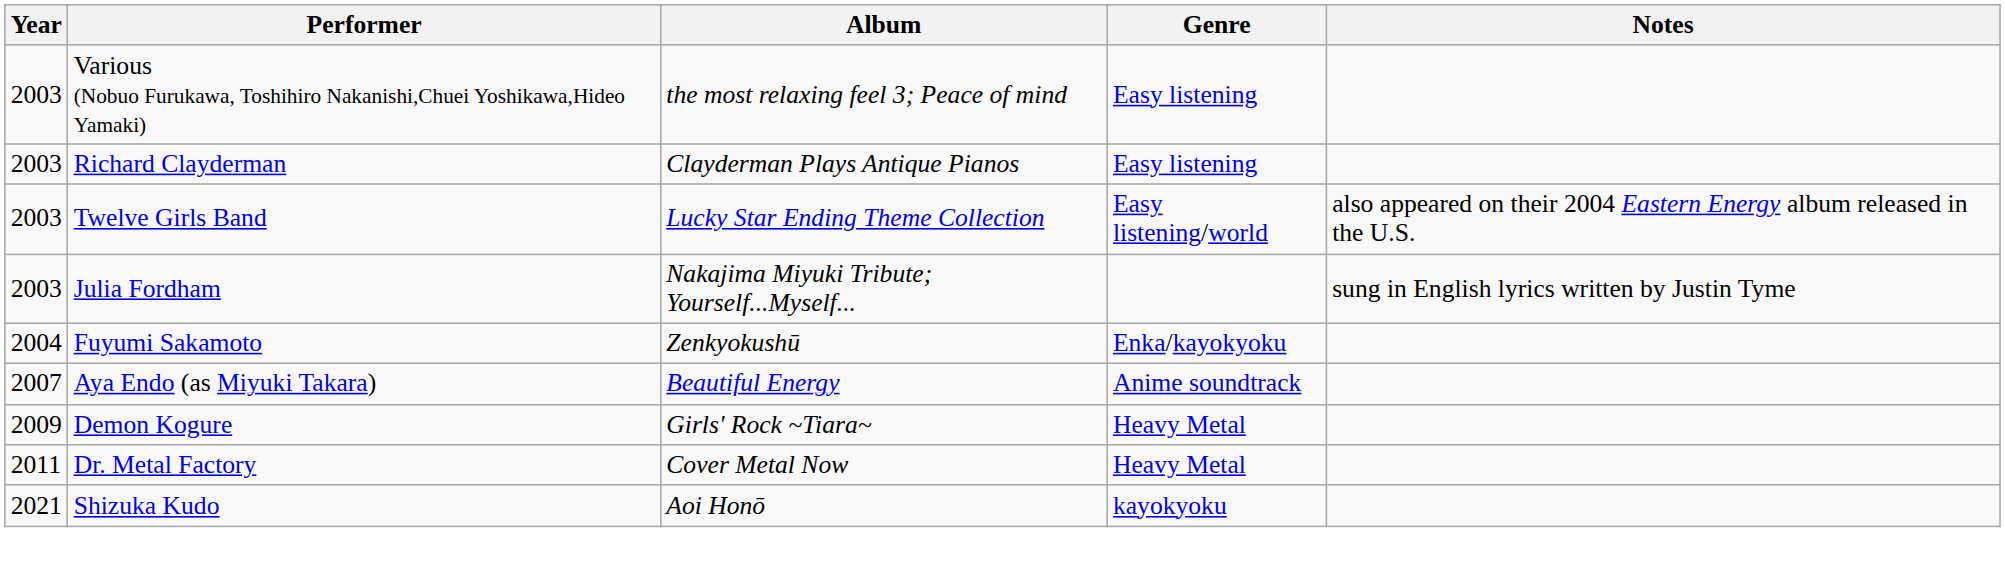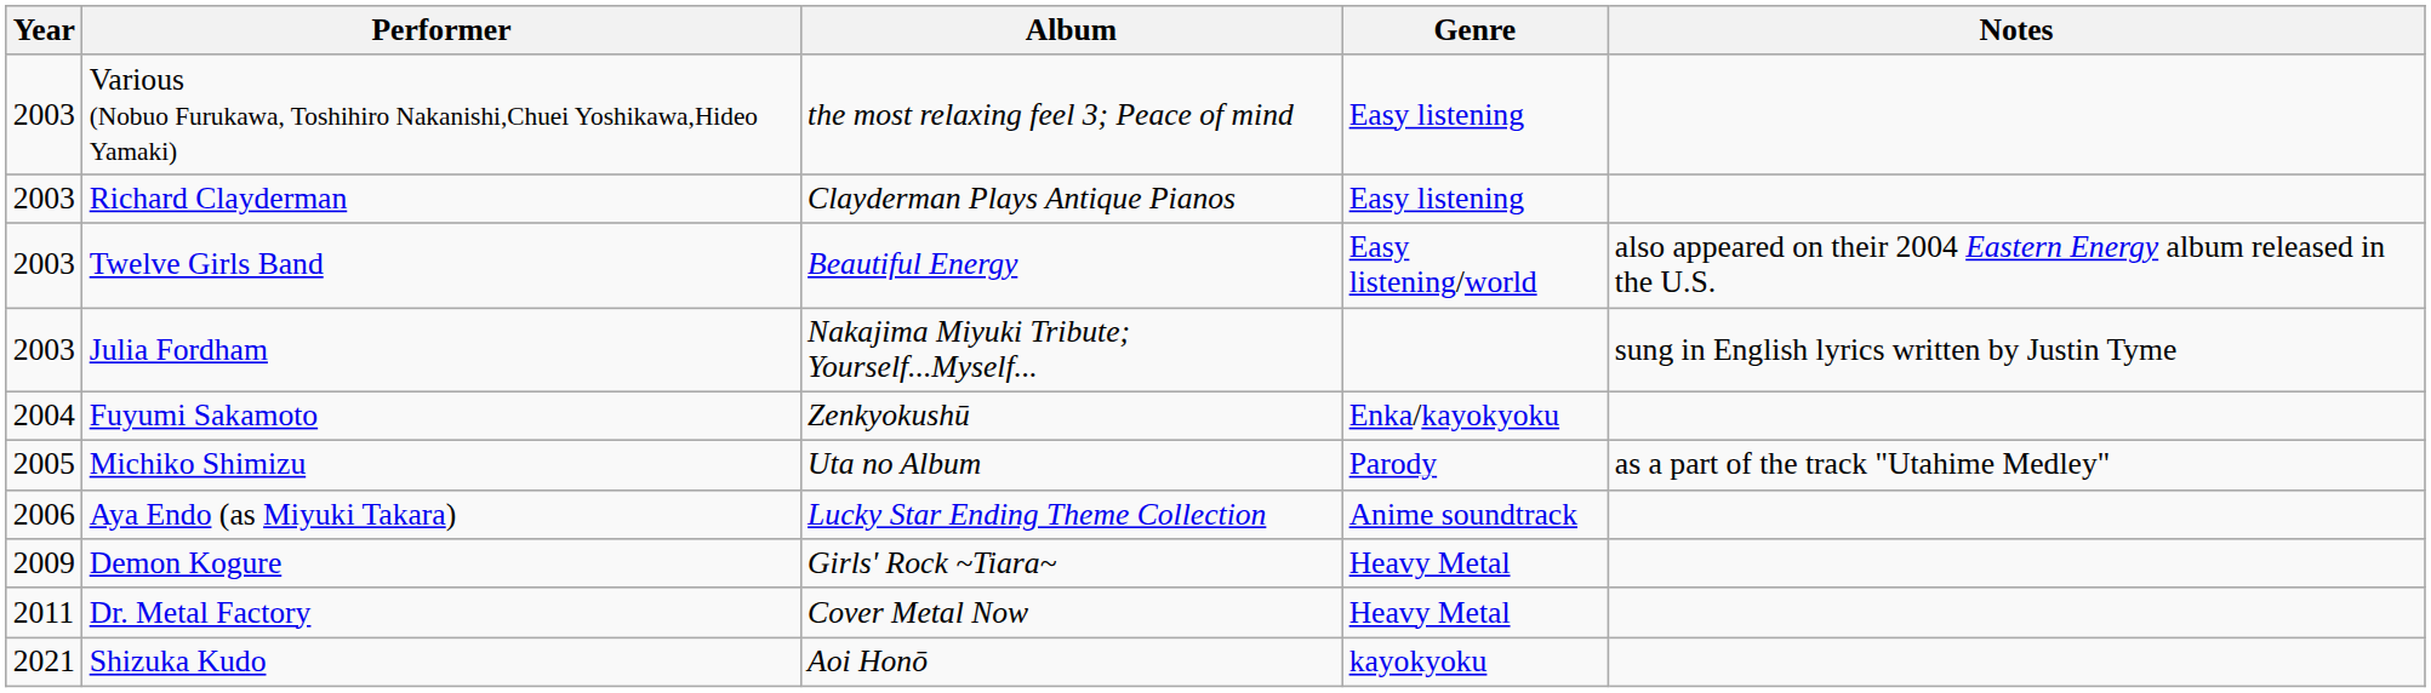Twelve Girls Band | Album: Lucky Star Ending Theme Collection -> Beautiful Energy
+ row: 2005 | Michiko Shimizu | Uta no Album | Parody | as a part of the track "Utahime Medley"
Aya Endo (as Miyuki Takara) | Year: 2007 -> 2006
Aya Endo (as Miyuki Takara) | Album: Beautiful Energy -> Lucky Star Ending Theme Collection
